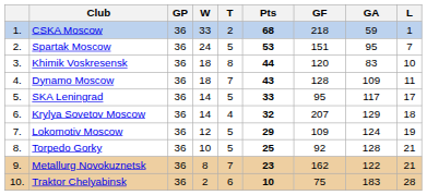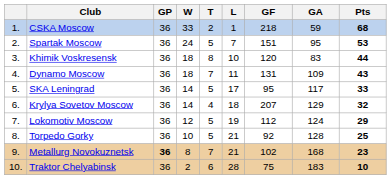columns swapped: L <-> Pts
Dynamo Moscow | GF: 128 -> 131
Lokomotiv Moscow | GF: 109 -> 112
Metallurg Novokuznetsk | GP: normal -> bold
Metallurg Novokuznetsk | GF: 162 -> 102
Metallurg Novokuznetsk | GA: 122 -> 168
